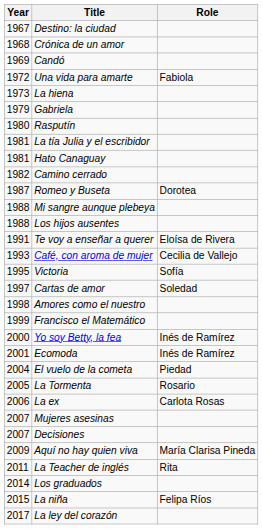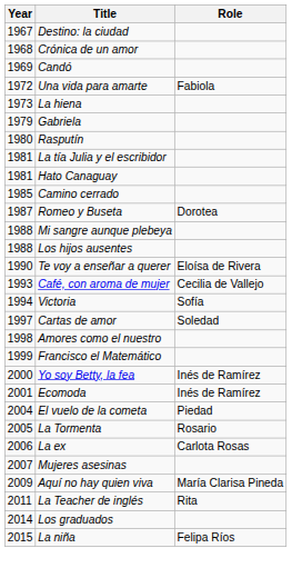Camino cerrado | Year: 1982 -> 1985
Te voy a enseñar a querer | Year: 1991 -> 1990
Victoria | Year: 1995 -> 1994
- row: 2007 | Decisiones
- row: 2017 | La ley del corazón
